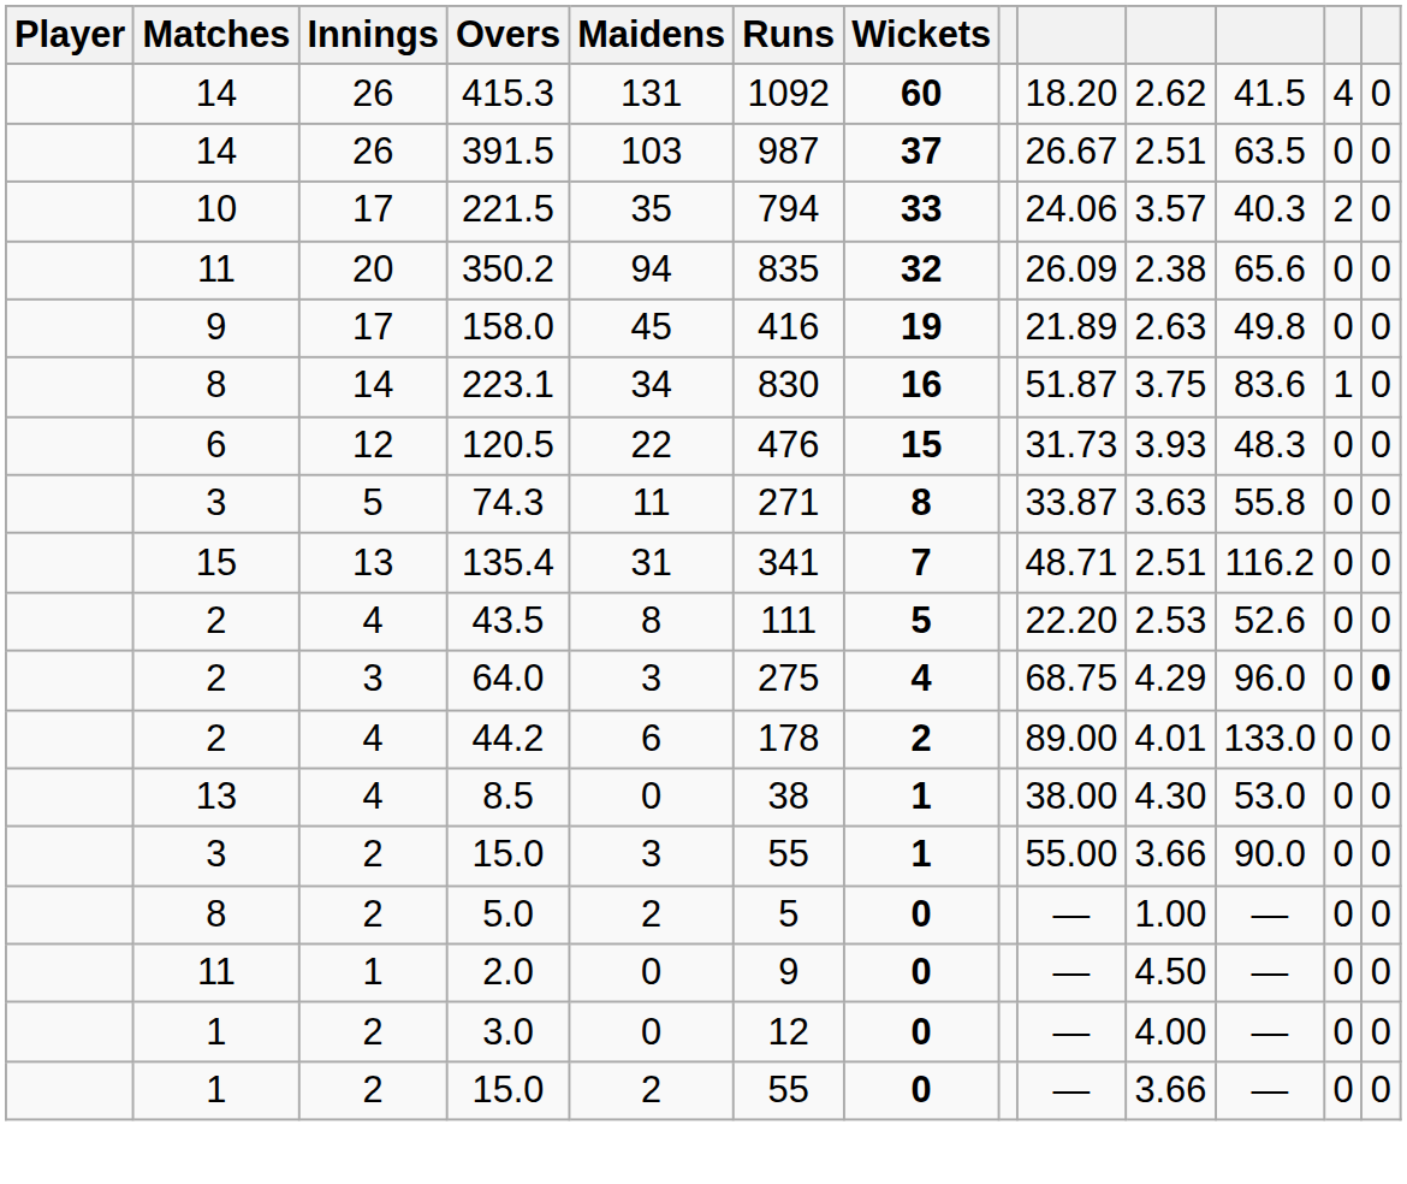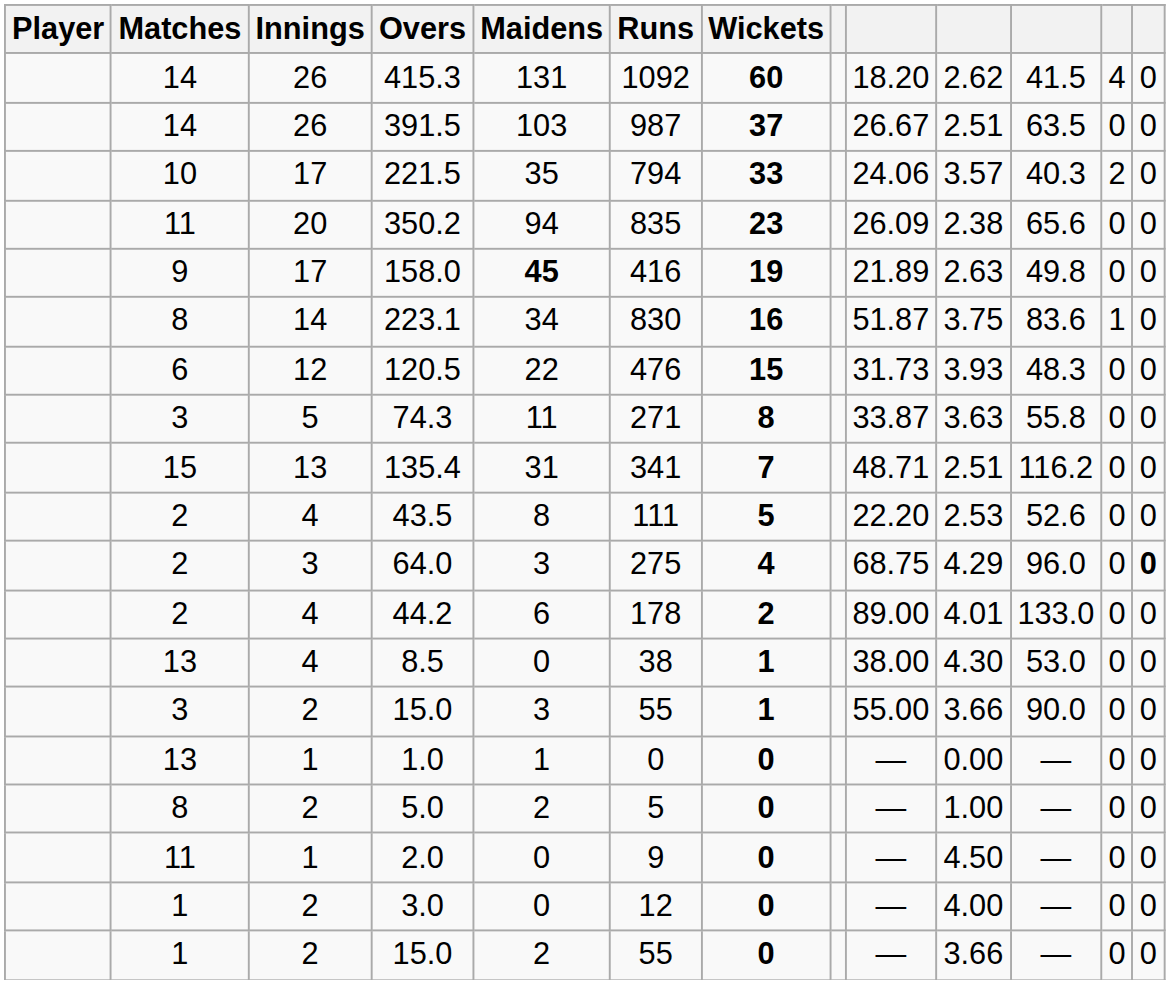350.2 | Wickets: 32 -> 23
158.0 | Maidens: normal -> bold
+ row: 13 | 1 | 1.0 | 1 | 0 | 0 | — | 0.00 | — | 0 | 0
